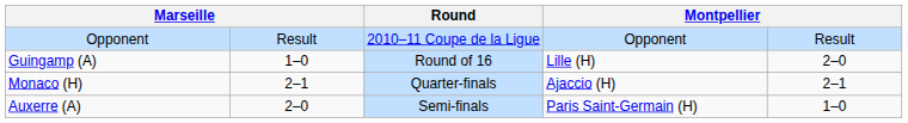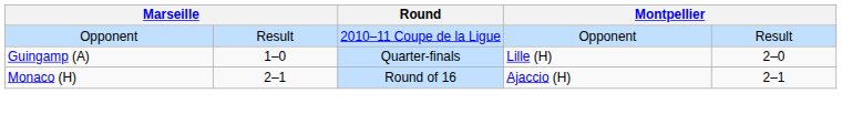Guingamp (A) | Round: Round of 16 -> Quarter-finals
Monaco (H) | Round: Quarter-finals -> Round of 16
- row: Auxerre (A) | 2–0 | Semi-finals | Paris Saint-Germain (H) | 1–0
